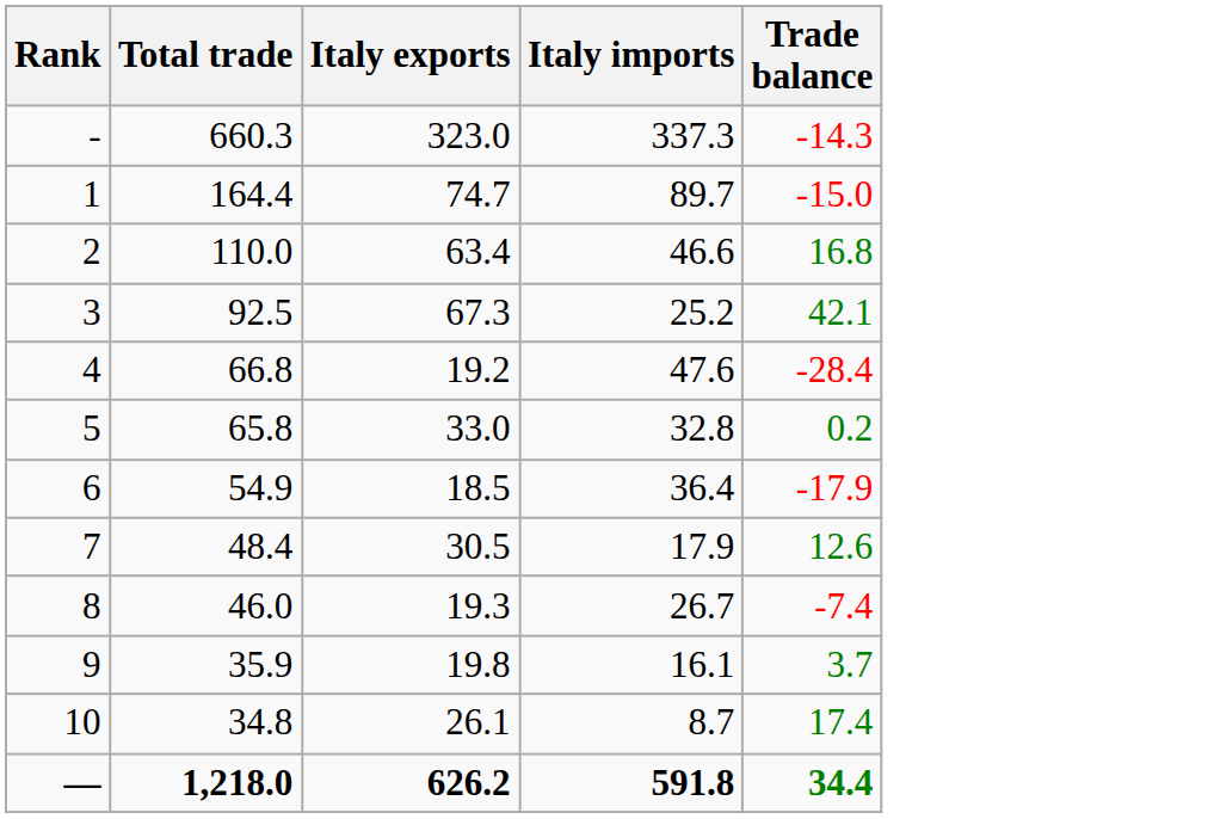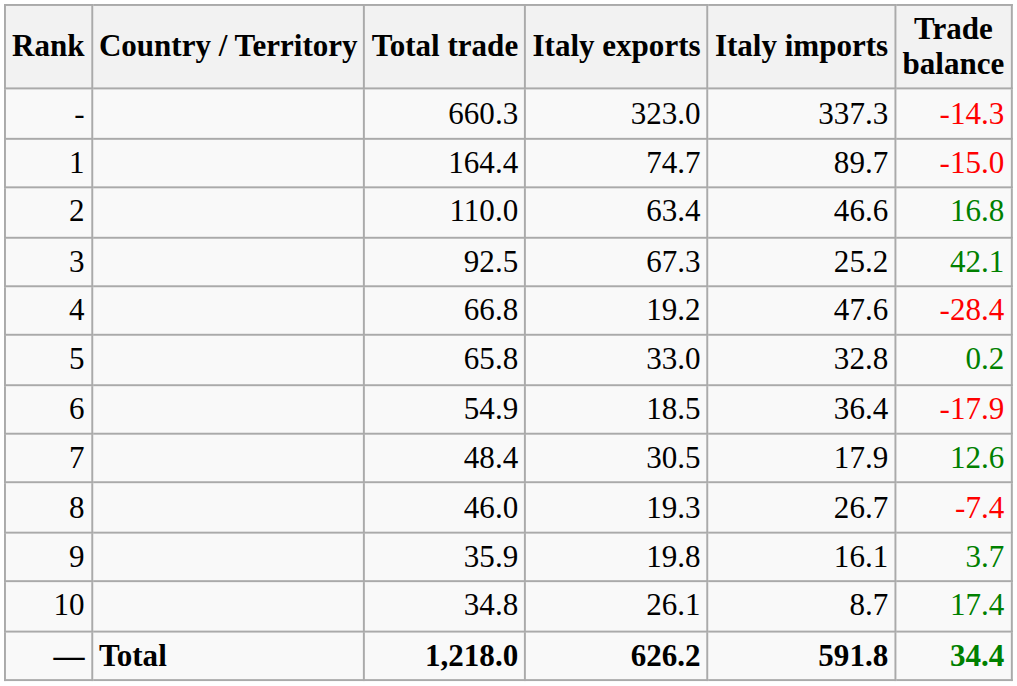+ column: Country / Territory | Total
